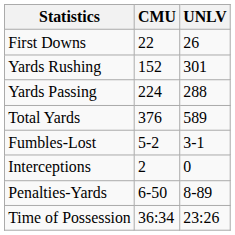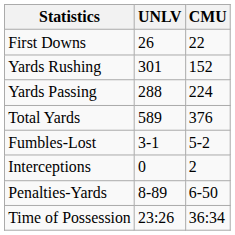columns swapped: CMU <-> UNLV
